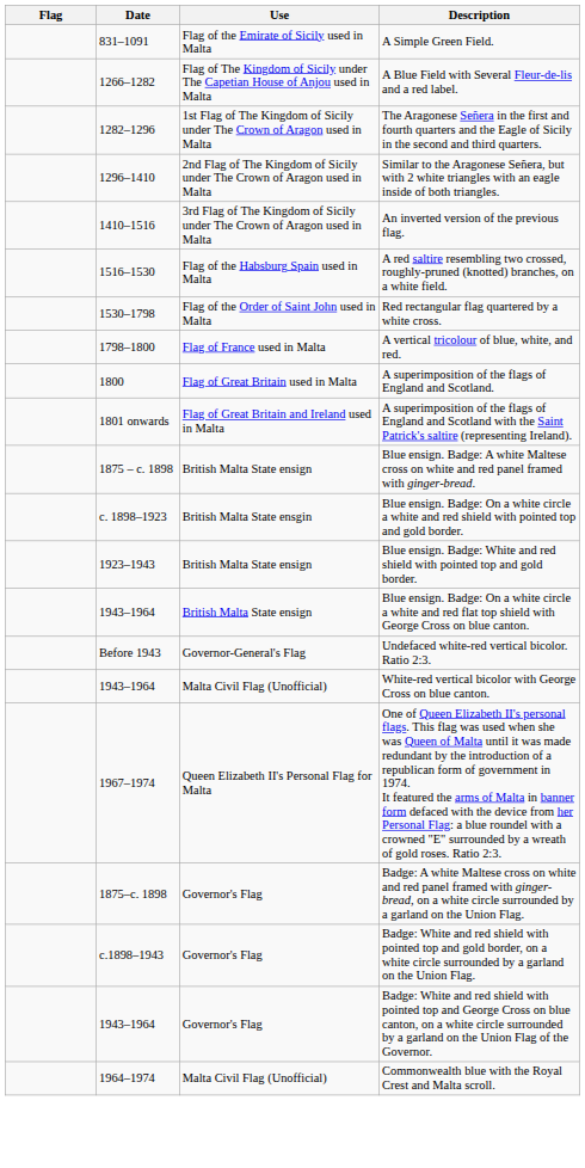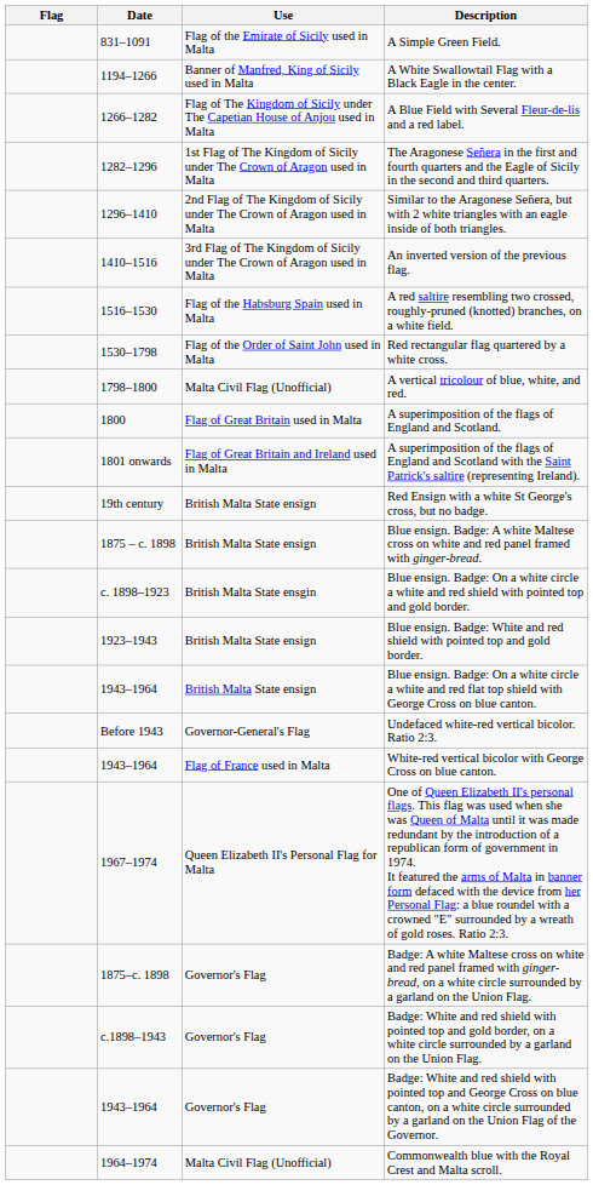+ row: 1194–1266 | Banner of Manfred, King of Sicily used in Malta | A White Swallowtail Flag with a Black Eagle in the center.
A vertical tricolour of blue, white, and red. | Use: Flag of France used in Malta -> Malta Civil Flag (Unofficial)
+ row: 19th century | British Malta State ensign | Red Ensign with a white St George's cross, but no badge.
White-red vertical bicolor with George Cross on blue canton. | Use: Malta Civil Flag (Unofficial) -> Flag of France used in Malta
